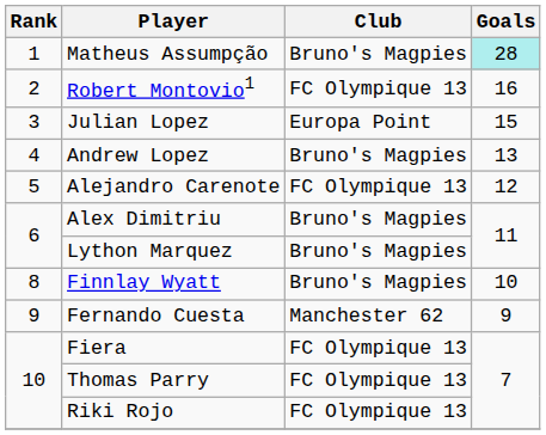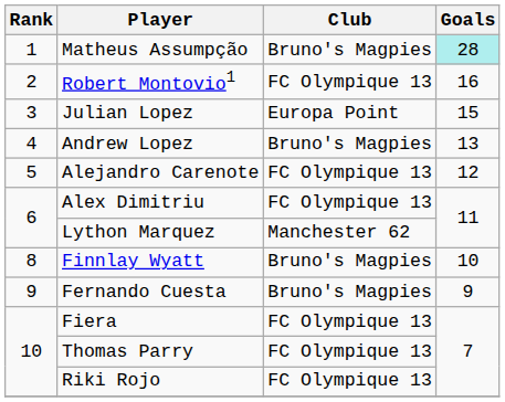Alex Dimitriu | Club: Bruno's Magpies -> FC Olympique 13
Lython Marquez | Club: Bruno's Magpies -> Manchester 62
Fernando Cuesta | Club: Manchester 62 -> Bruno's Magpies
